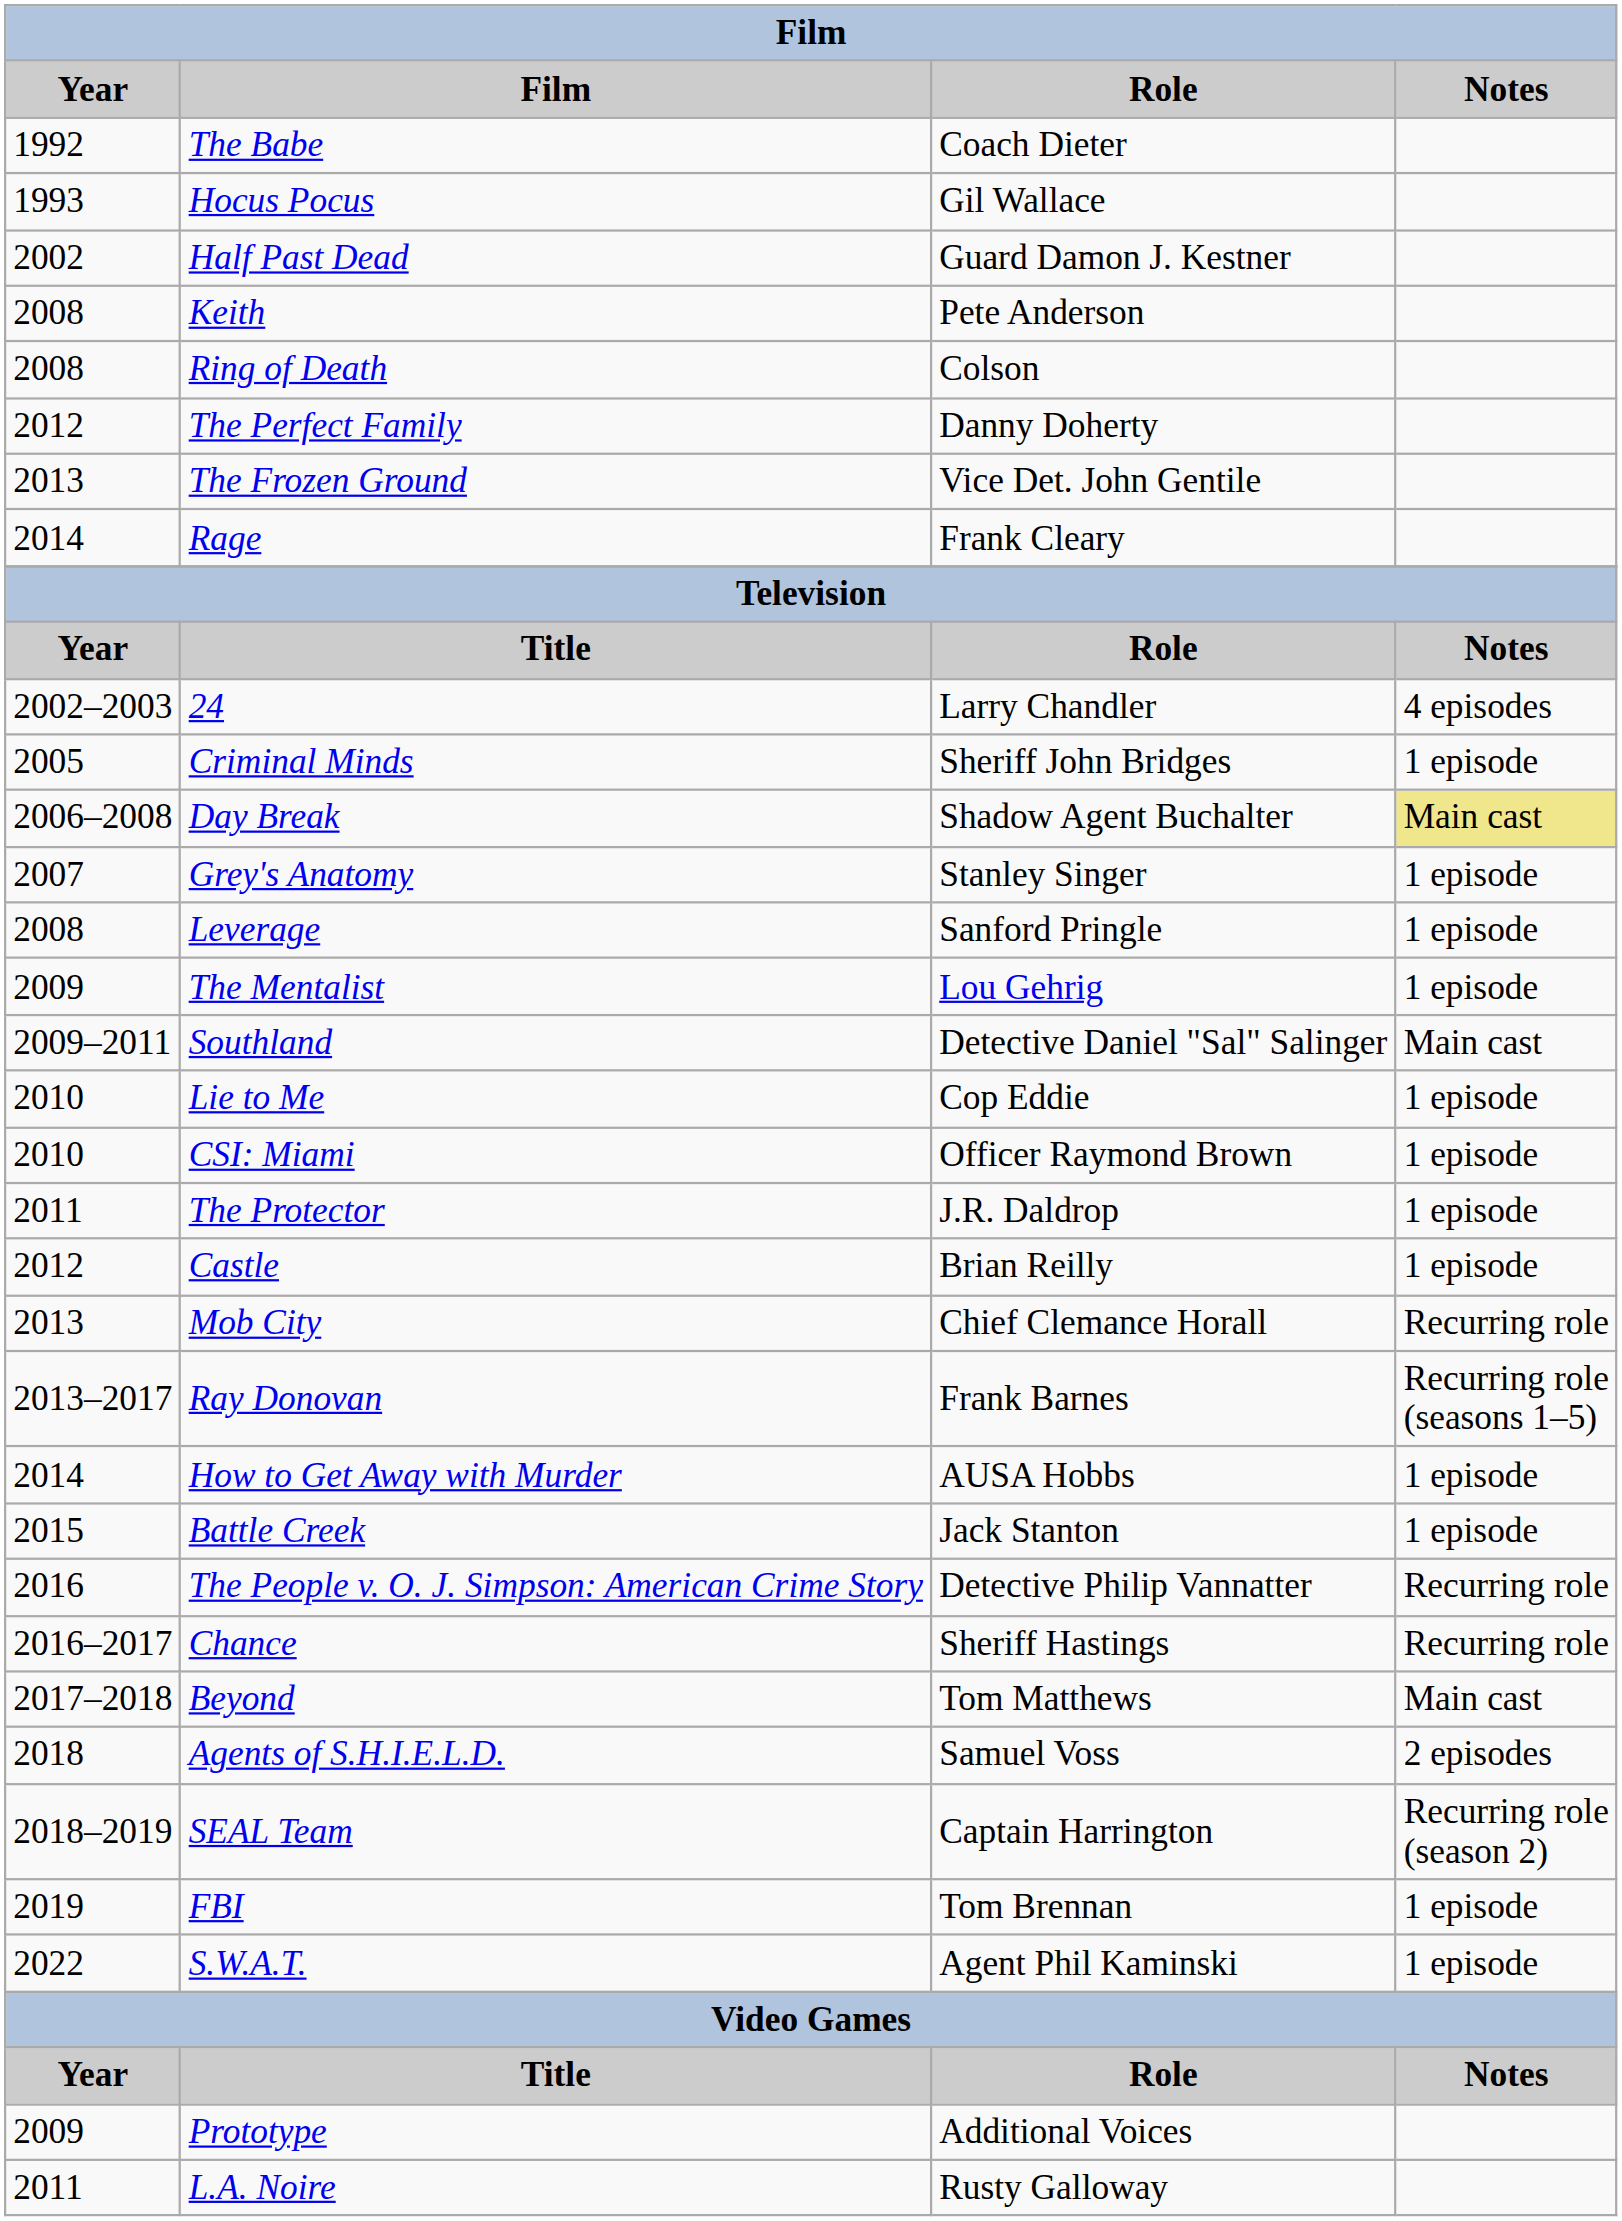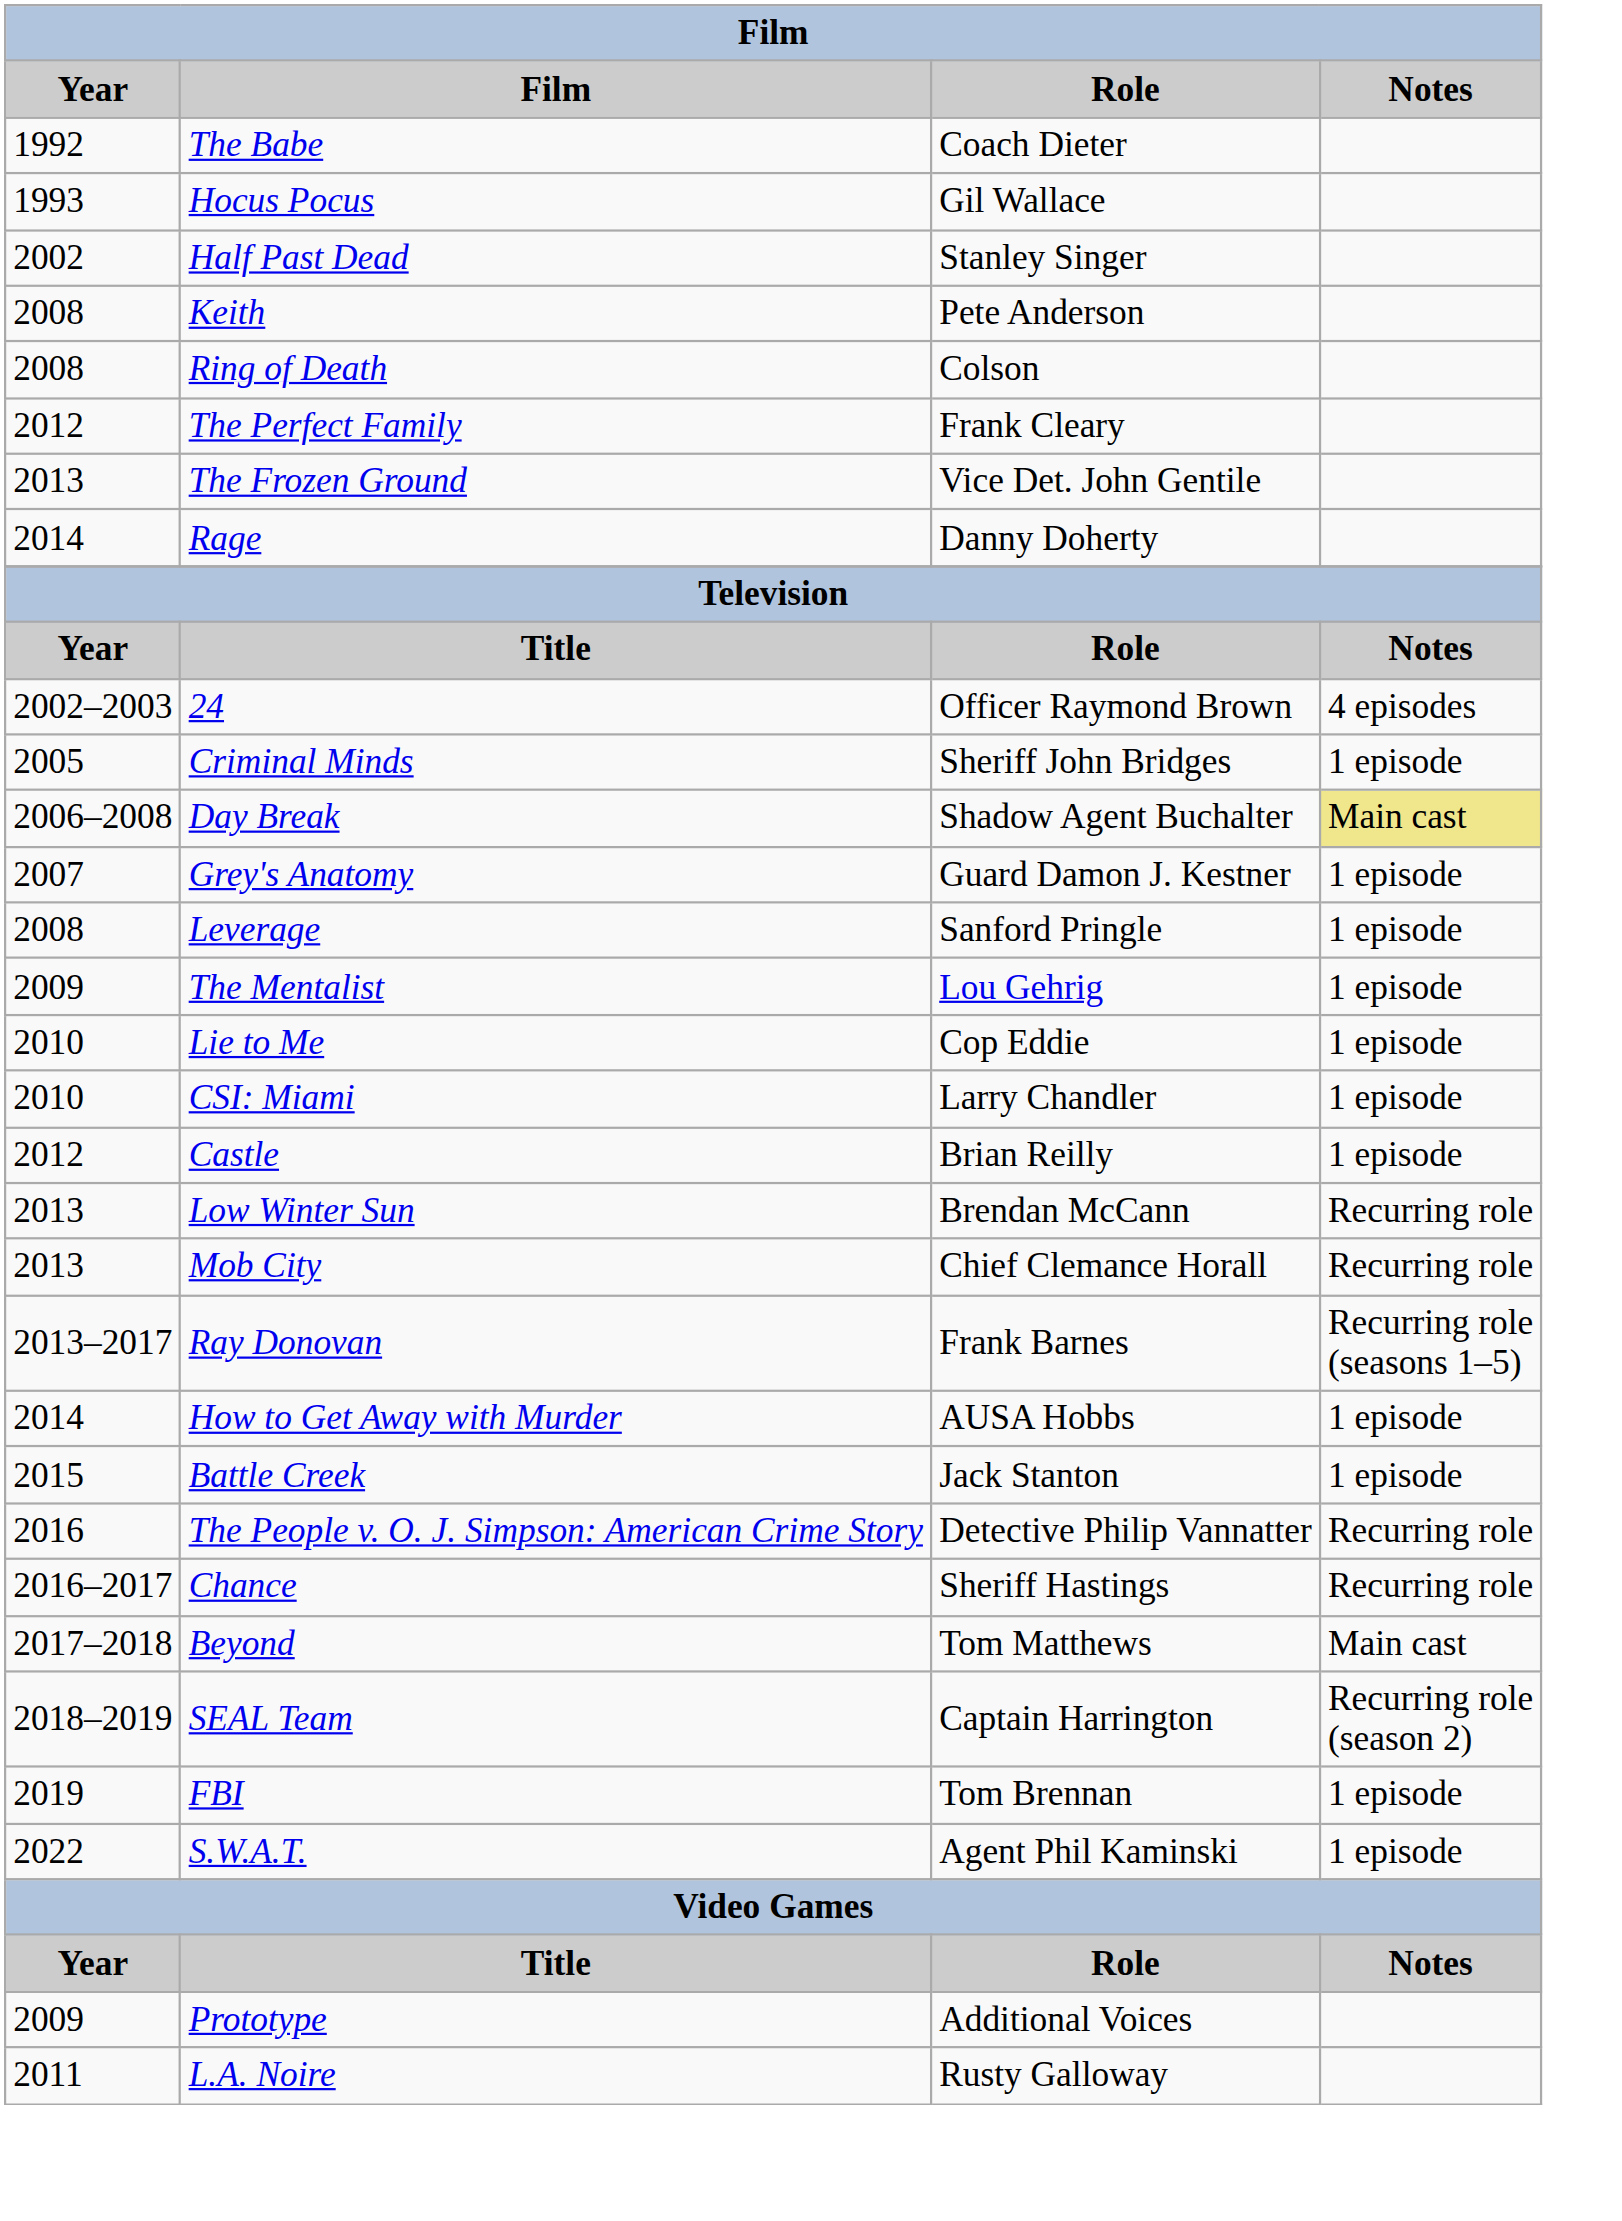Half Past Dead | Role: Guard Damon J. Kestner -> Stanley Singer
The Perfect Family | Role: Danny Doherty -> Frank Cleary
Rage | Role: Frank Cleary -> Danny Doherty
24 | Role: Larry Chandler -> Officer Raymond Brown
Grey's Anatomy | Role: Stanley Singer -> Guard Damon J. Kestner
- row: 2009–2011 | Southland | Detective Daniel "Sal" Salinger | Main cast
CSI: Miami | Role: Officer Raymond Brown -> Larry Chandler
- row: 2011 | The Protector | J.R. Daldrop | 1 episode
+ row: 2013 | Low Winter Sun | Brendan McCann | Recurring role
- row: 2018 | Agents of S.H.I.E.L.D. | Samuel Voss | 2 episodes
